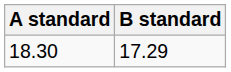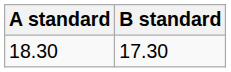18.30 | B standard: 17.29 -> 17.30
